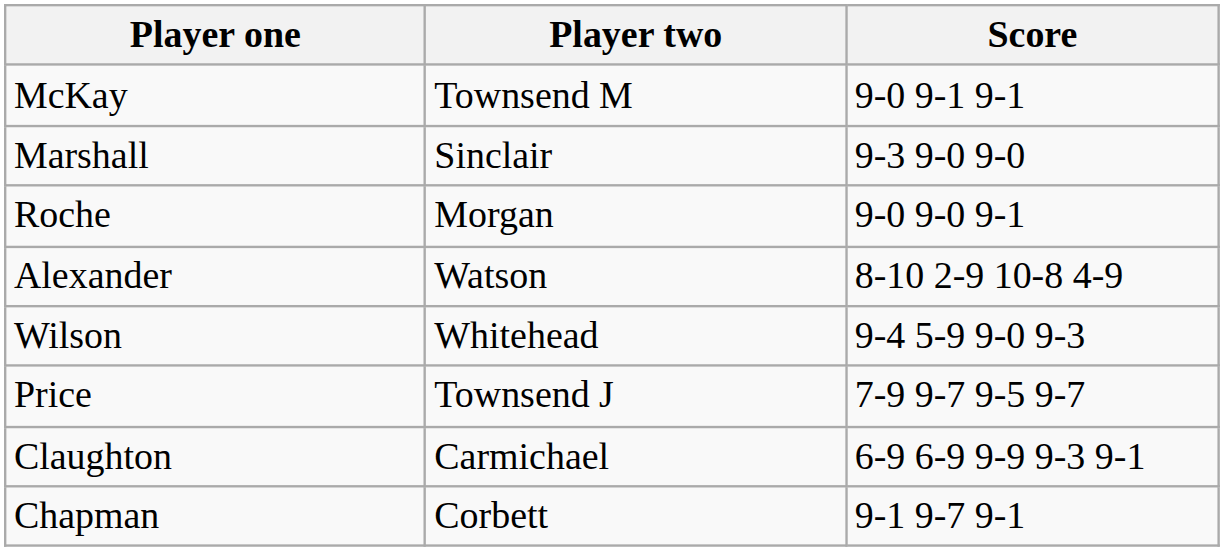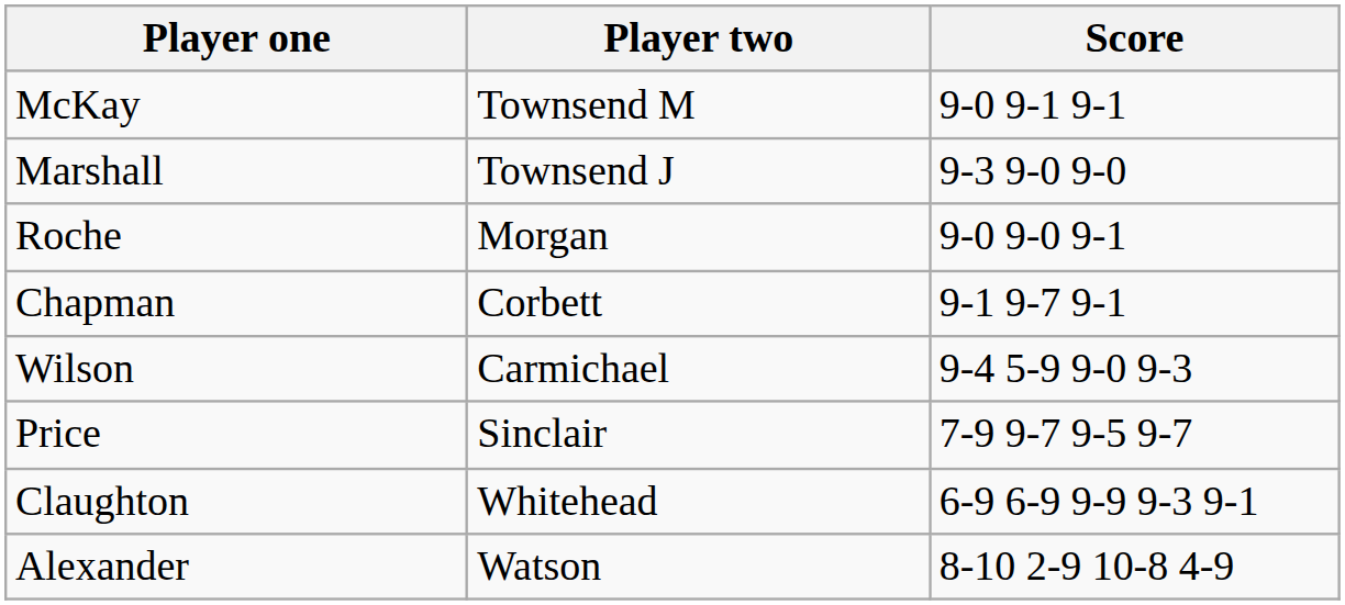Marshall | Player two: Sinclair -> Townsend J
rows swapped: Chapman <-> Alexander
Wilson | Player two: Whitehead -> Carmichael
Price | Player two: Townsend J -> Sinclair
Claughton | Player two: Carmichael -> Whitehead
